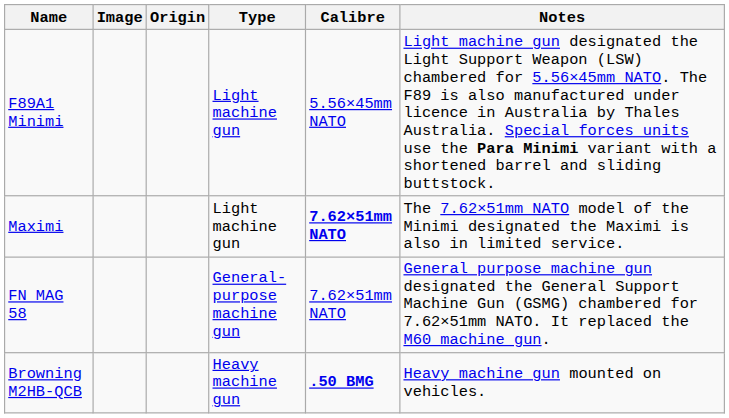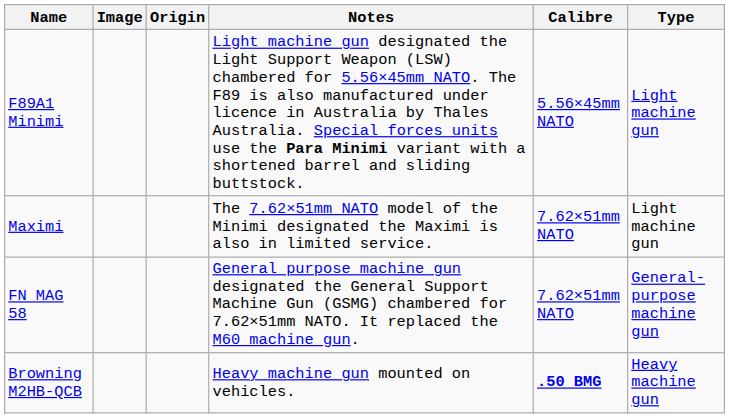columns swapped: Type <-> Notes
Maximi | Calibre: bold -> normal
